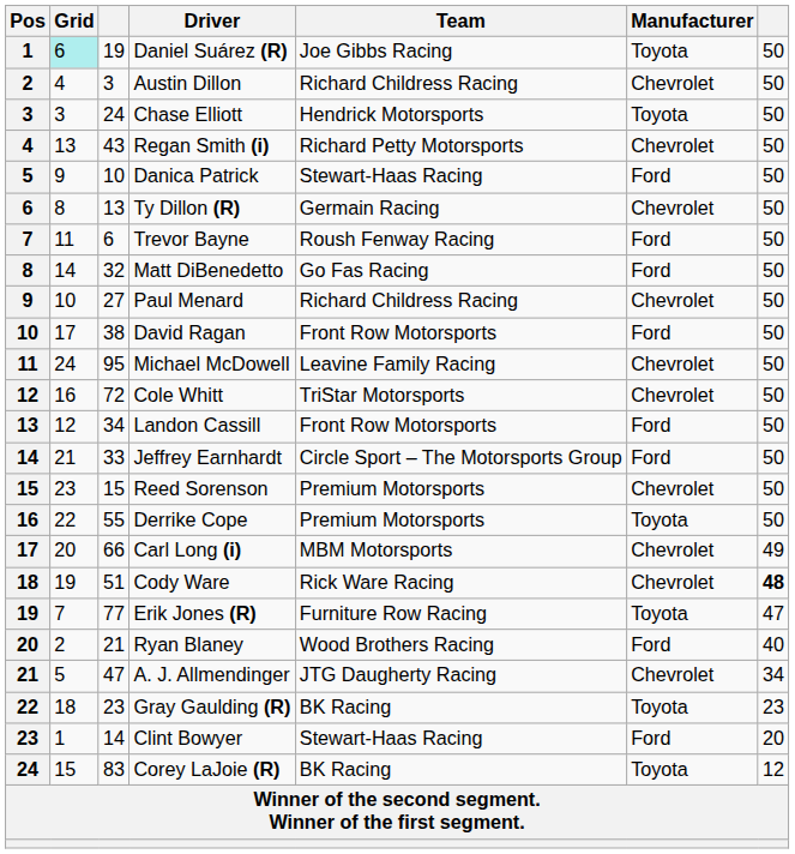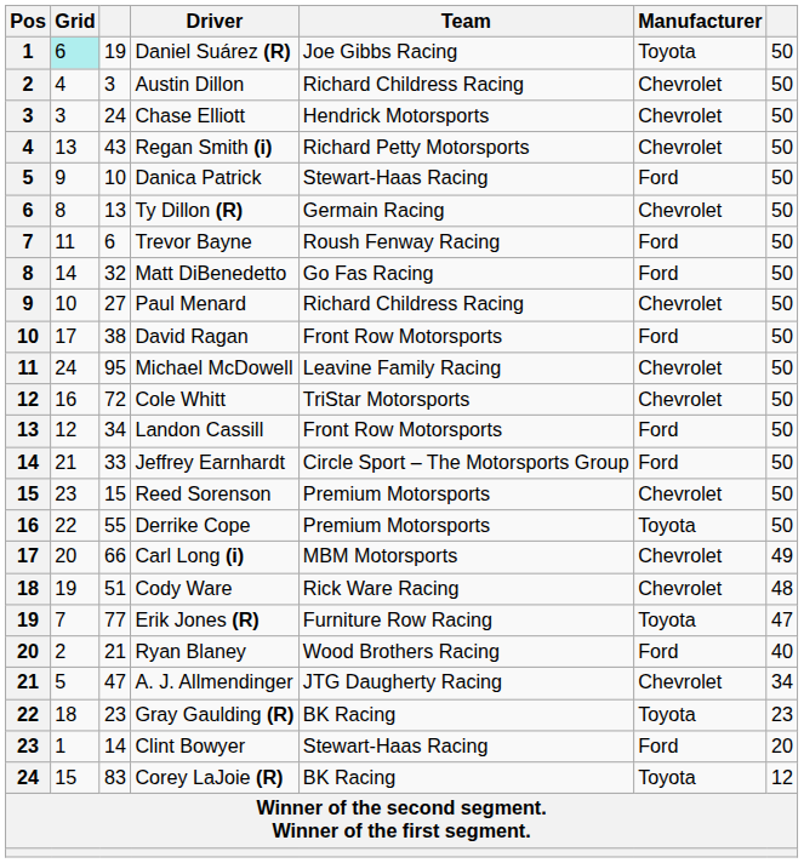Chase Elliott | Manufacturer: Toyota -> Chevrolet
Cody Ware | column 7: bold -> normal
